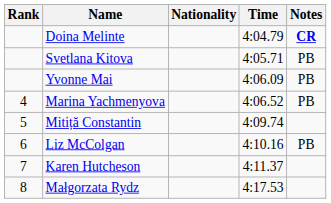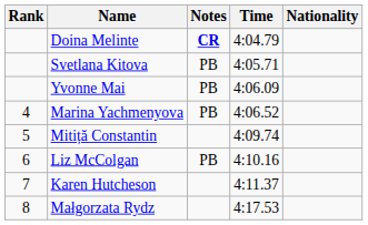columns swapped: Nationality <-> Notes
